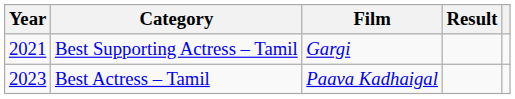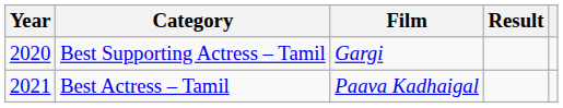Best Supporting Actress – Tamil | Year: 2021 -> 2020
Best Actress – Tamil | Year: 2023 -> 2021
